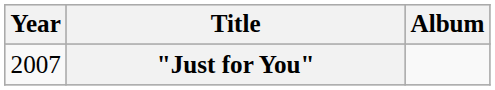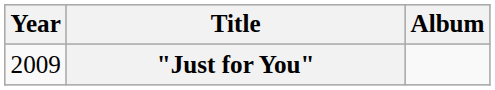"Just for You" | Year: 2007 -> 2009
